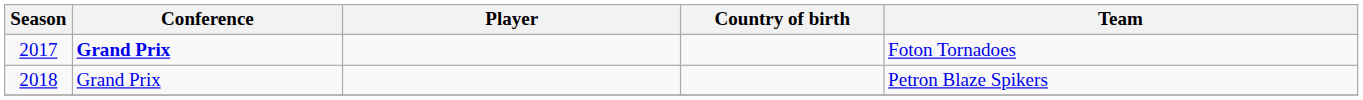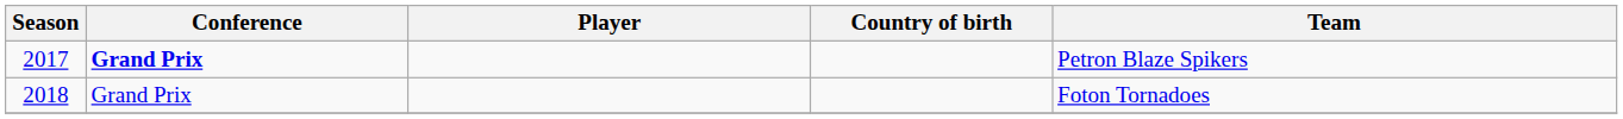2017 | Team: Foton Tornadoes -> Petron Blaze Spikers
2018 | Team: Petron Blaze Spikers -> Foton Tornadoes
